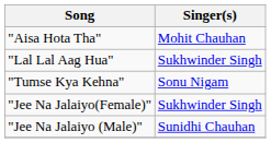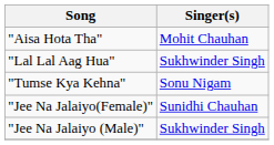"Jee Na Jalaiyo(Female)" | Singer(s): Sukhwinder Singh -> Sunidhi Chauhan
"Jee Na Jalaiyo (Male)" | Singer(s): Sunidhi Chauhan -> Sukhwinder Singh
